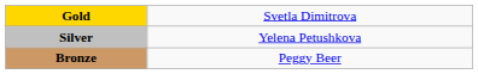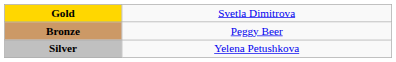rows swapped: Silver <-> Bronze
